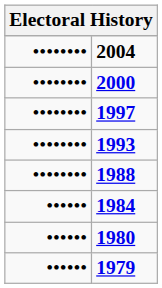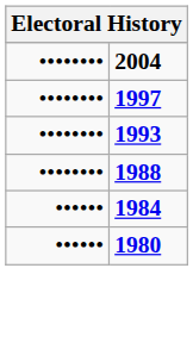- row: •••••••• | 2000
- row: •••••• | 1979
